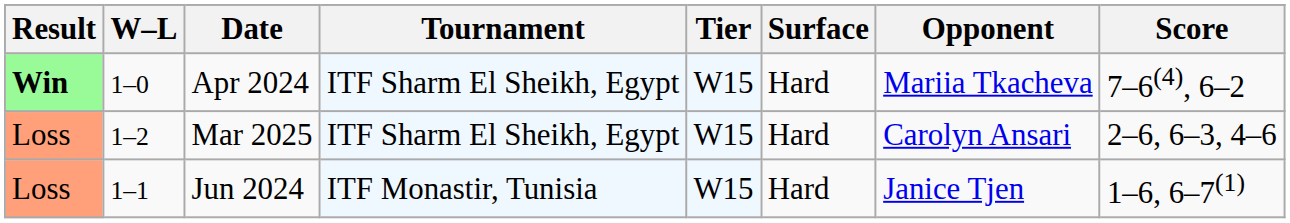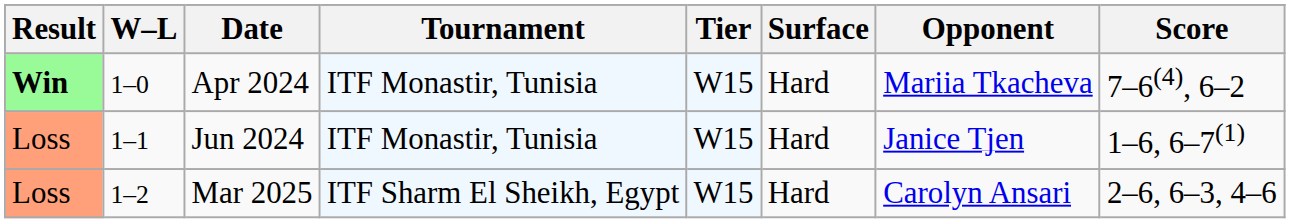Apr 2024 | Tournament: ITF Sharm El Sheikh, Egypt -> ITF Monastir, Tunisia
rows swapped: Jun 2024 <-> Mar 2025
